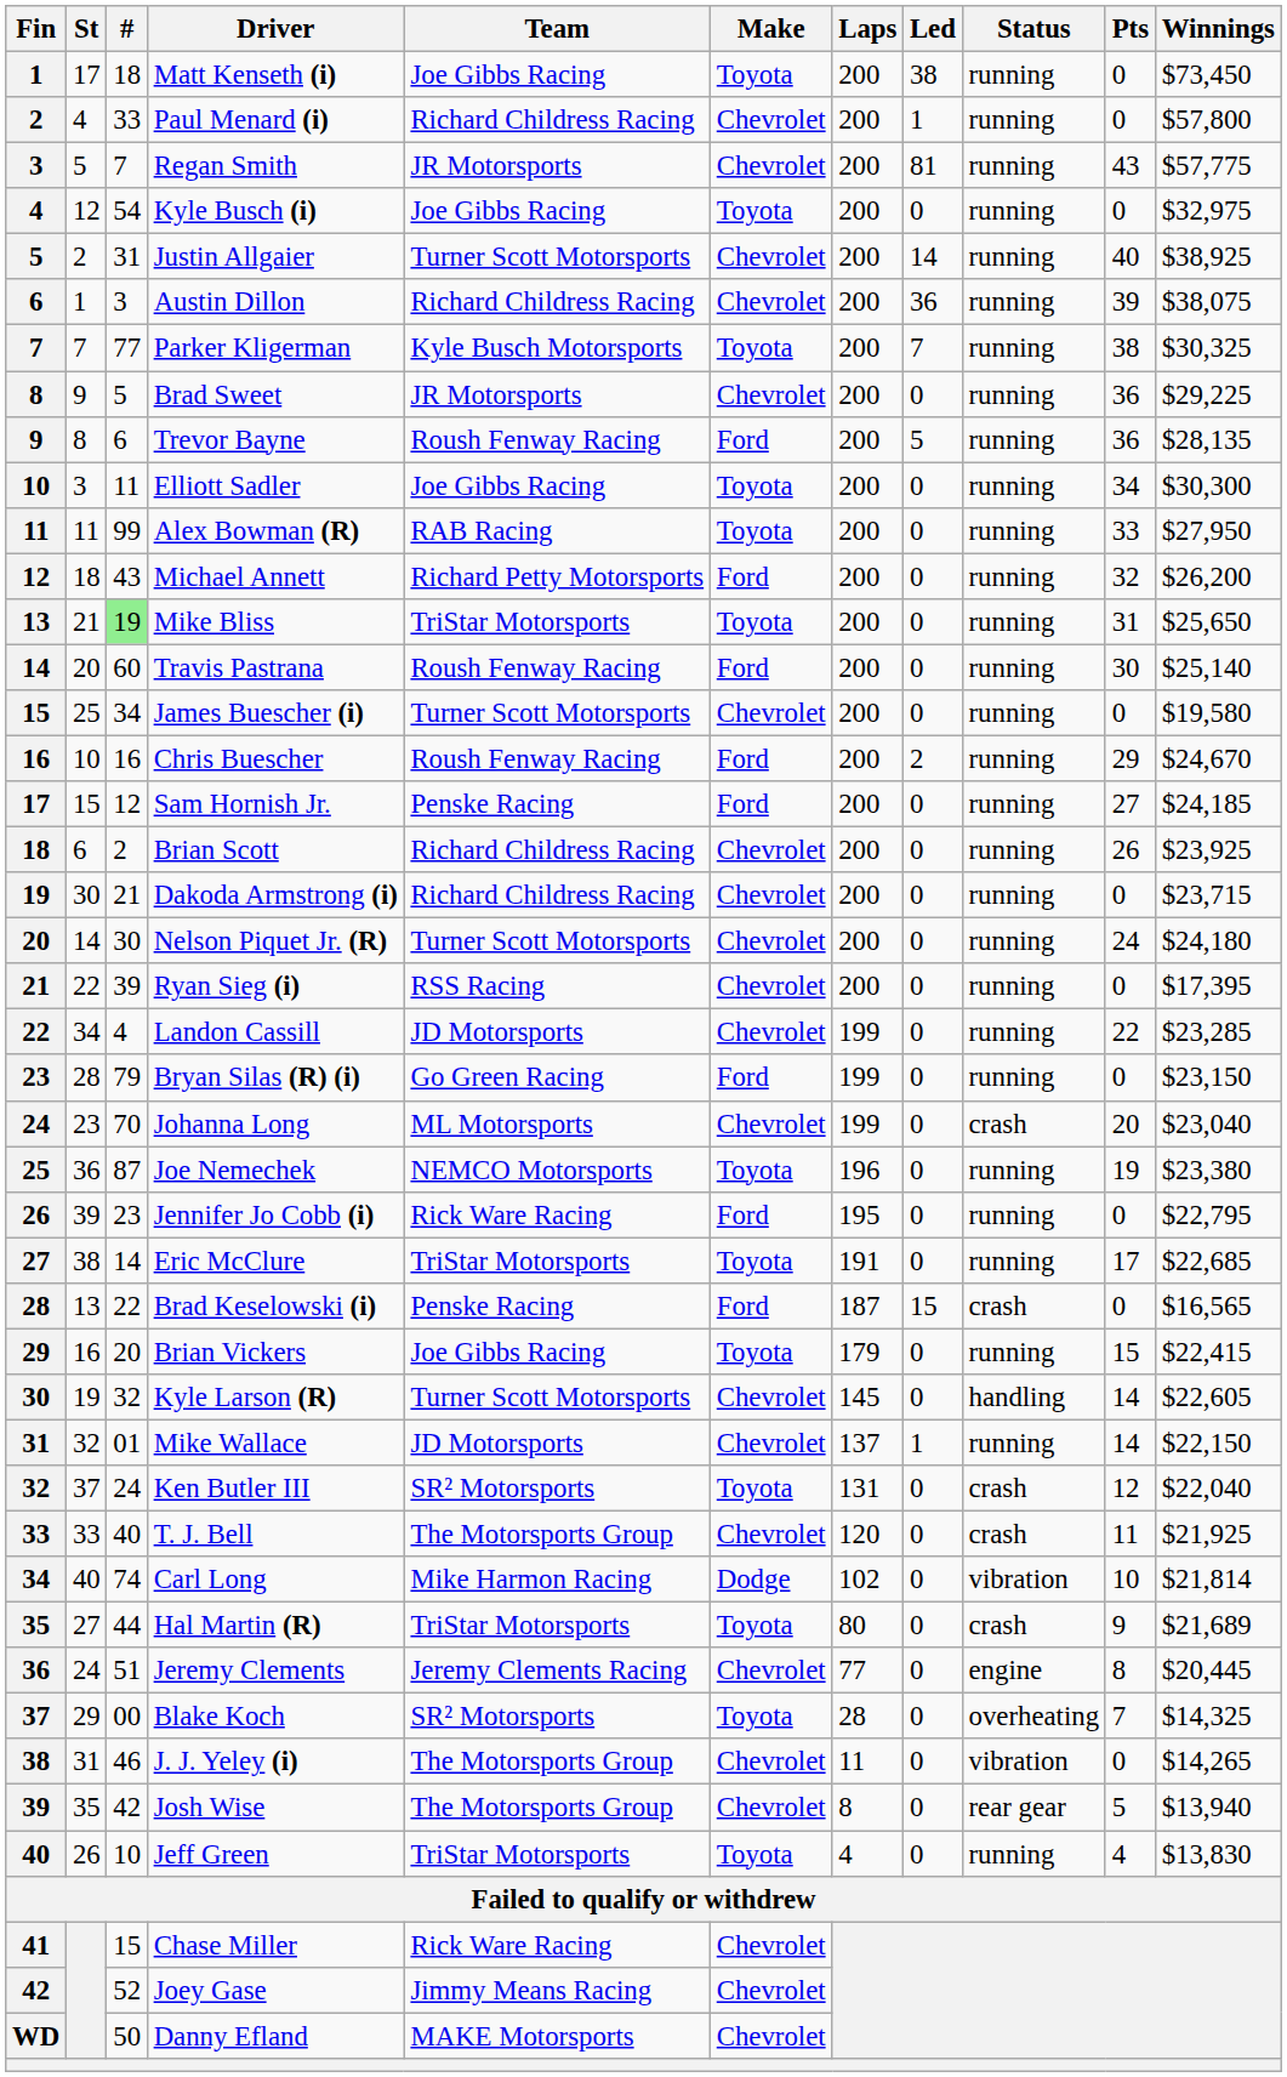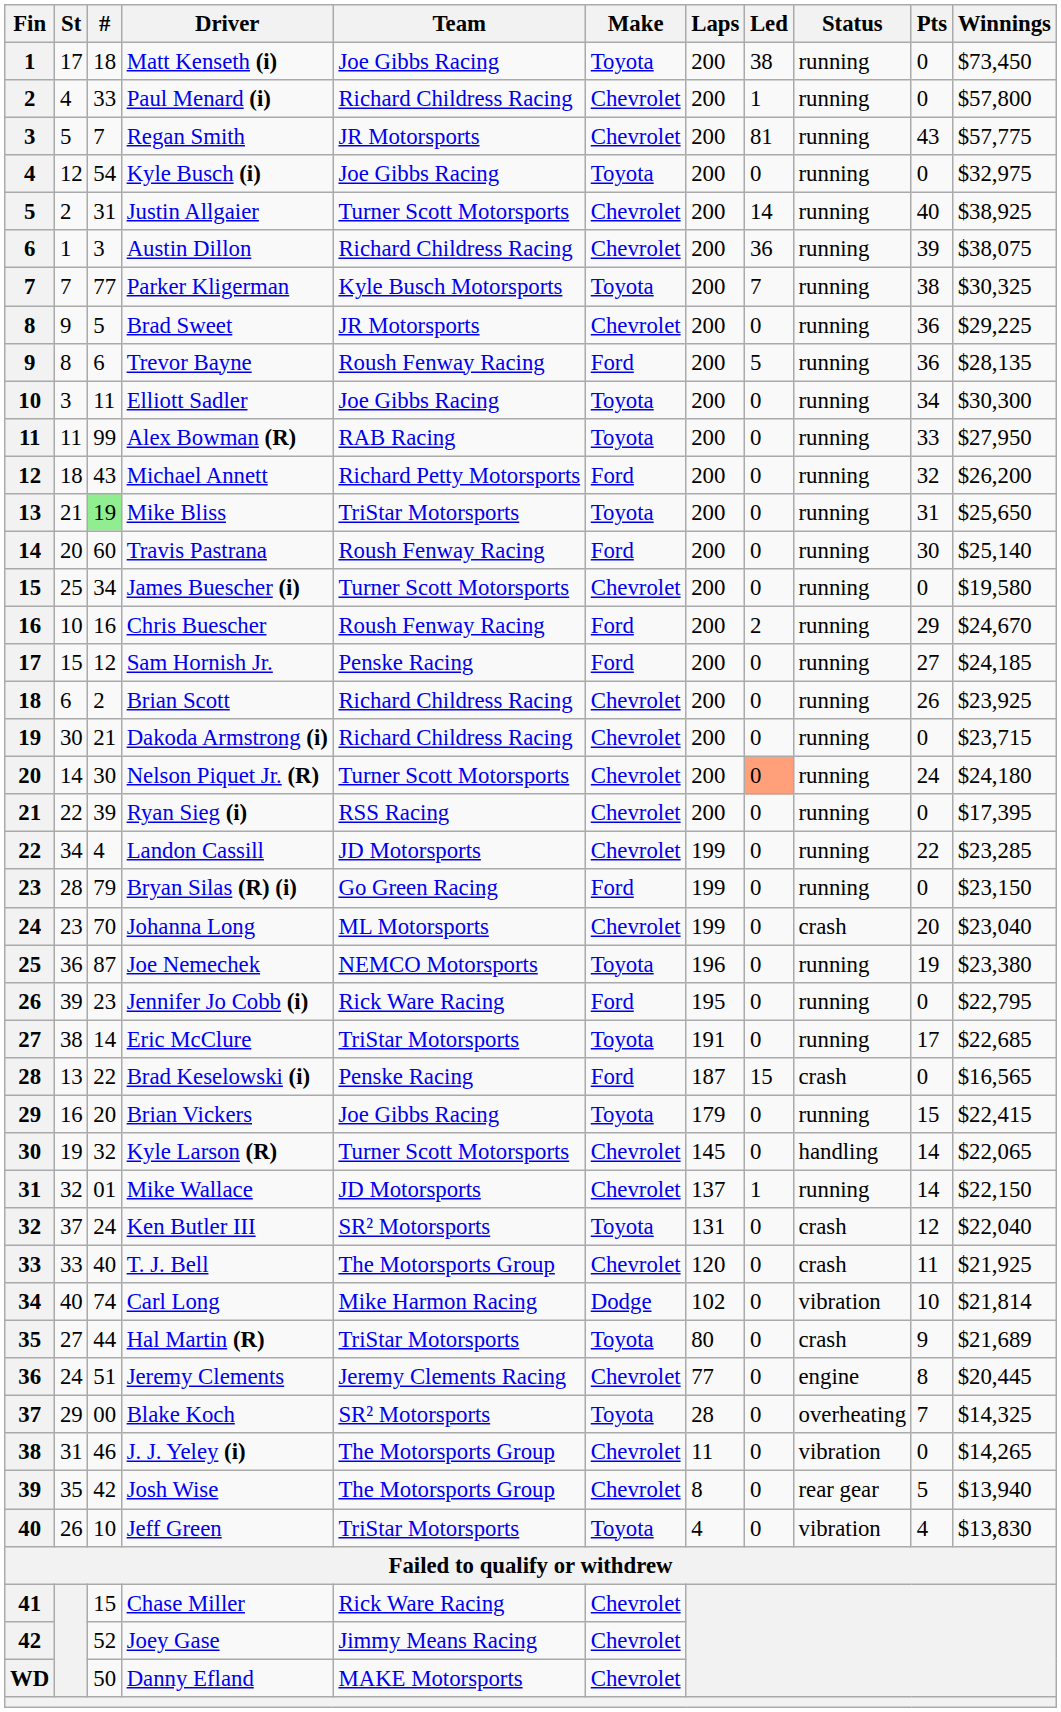Nelson Piquet Jr. (R) | Led: no background -> lightsalmon background
Kyle Larson (R) | Winnings: $22,605 -> $22,065
Jeff Green | Status: running -> vibration
